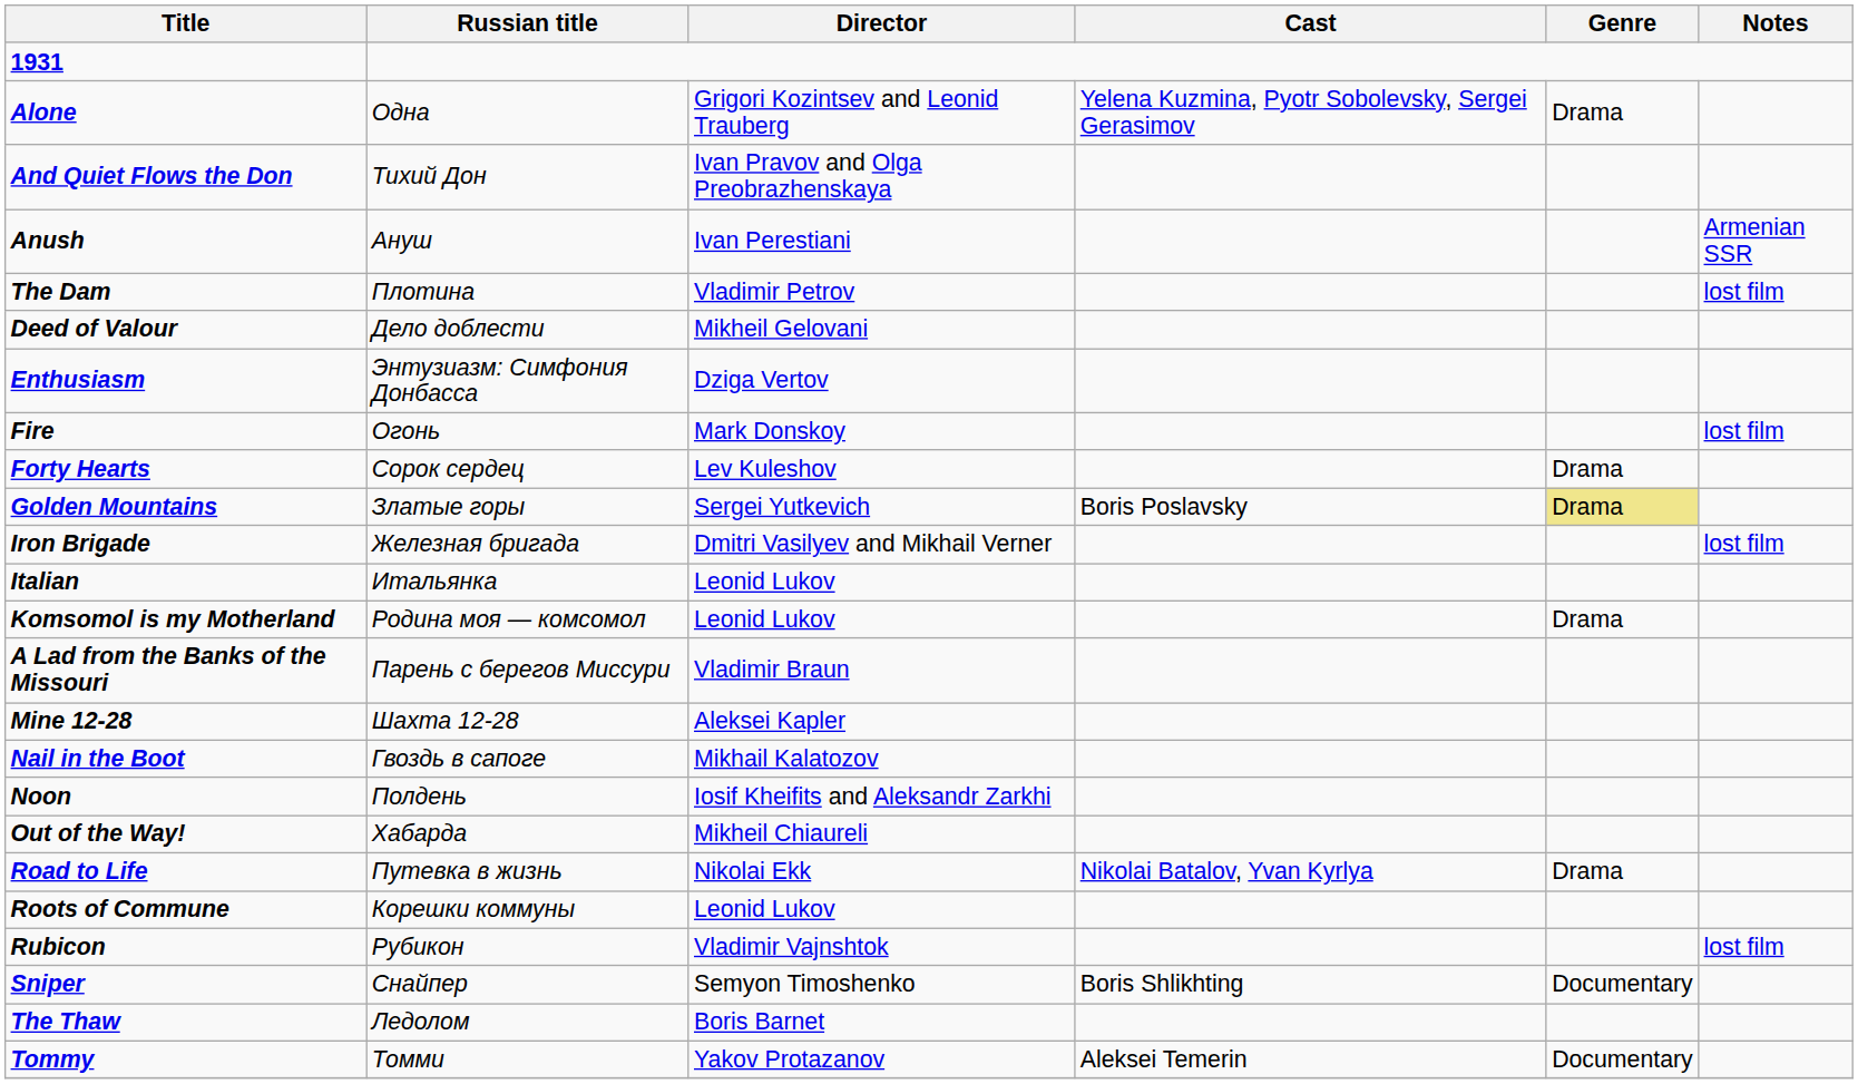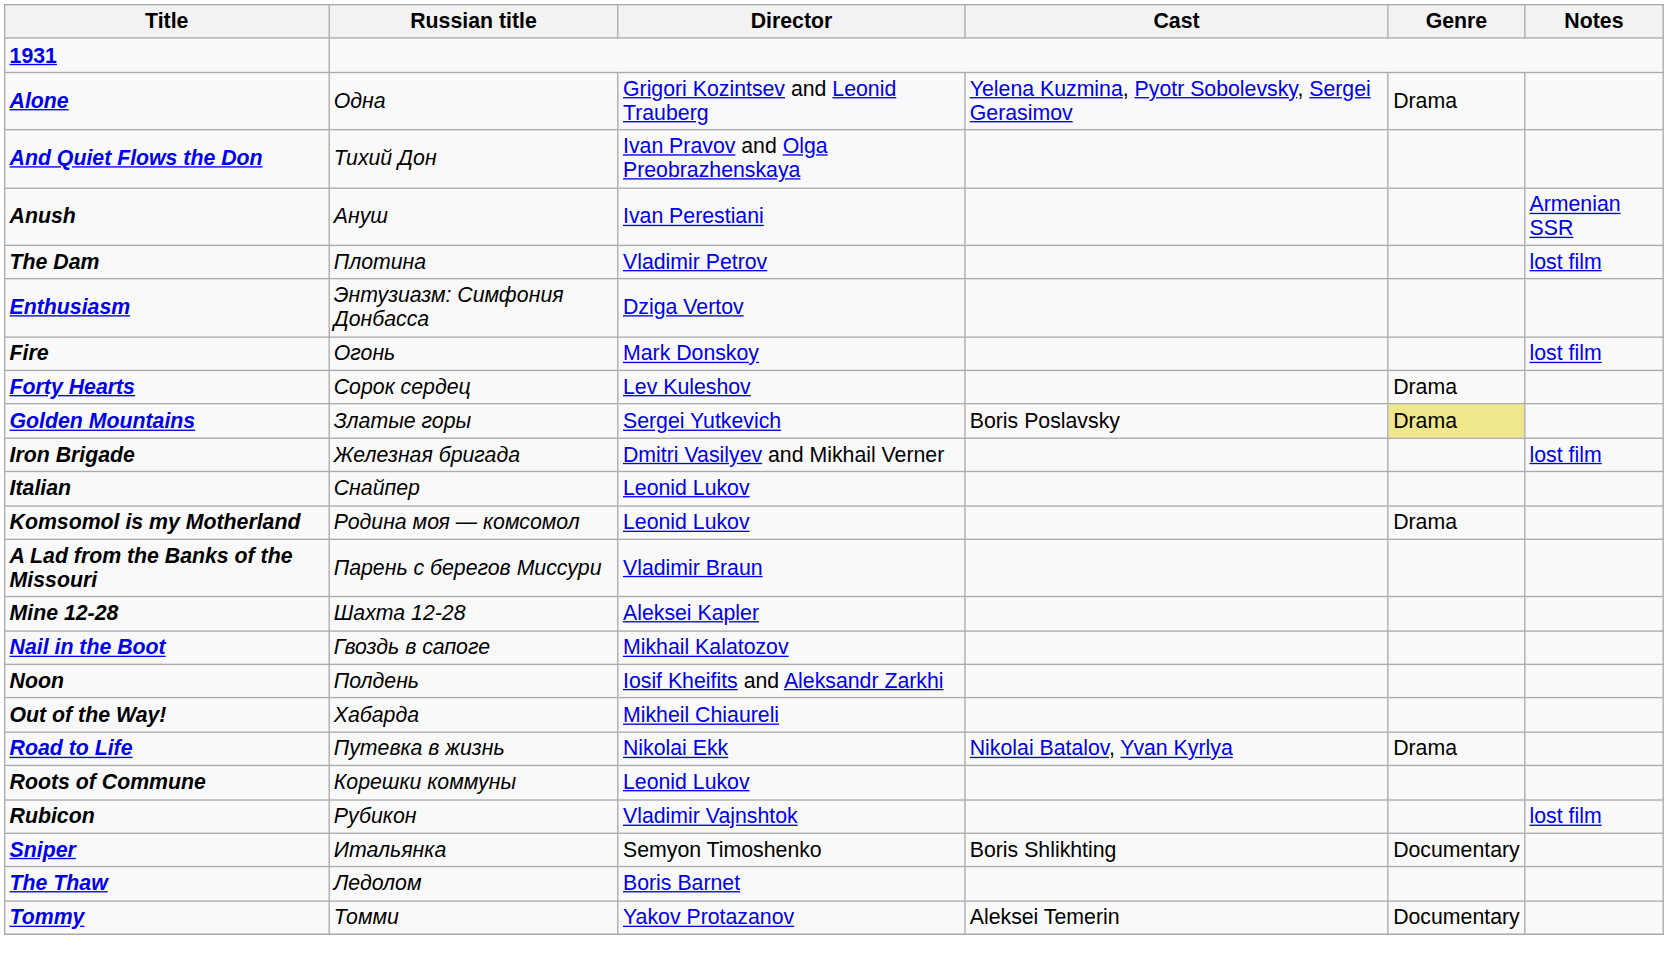- row: Deed of Valour | Дело доблести | Mikheil Gelovani
Italian | Russian title: Итальянка -> Снайпер
Sniper | Russian title: Снайпер -> Итальянка
